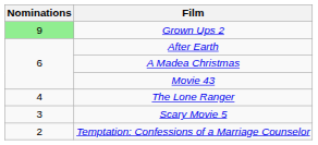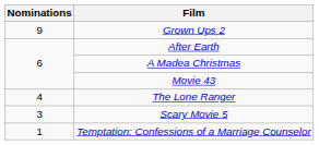Grown Ups 2 | Nominations: lightgreen background -> no background
Temptation: Confessions of a Marriage Counselor | Nominations: 2 -> 1
